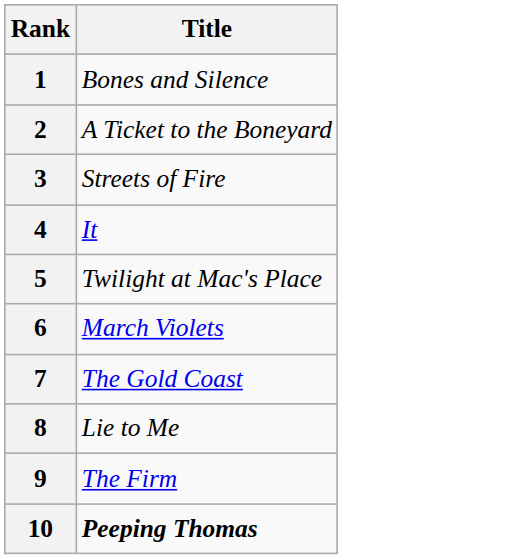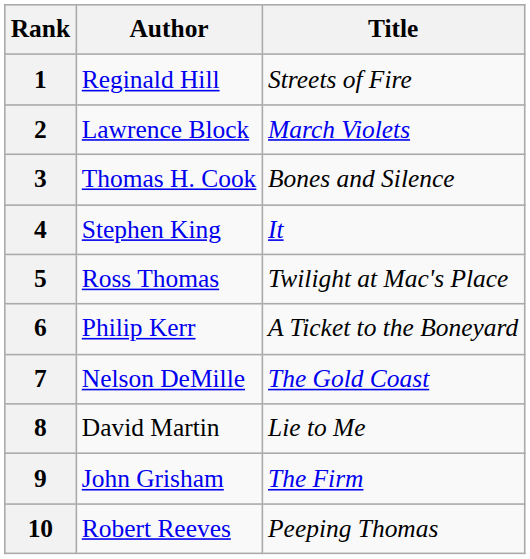+ column: Author | Reginald Hill | Lawrence Block | Thomas H. Cook | Stephen King | Ross Thomas | Philip Kerr | Nelson DeMille | David Martin | John Grisham | Robert Reeves
1 | Title: Bones and Silence -> Streets of Fire
2 | Title: A Ticket to the Boneyard -> March Violets
3 | Title: Streets of Fire -> Bones and Silence
6 | Title: March Violets -> A Ticket to the Boneyard
10 | Title: bold -> normal
